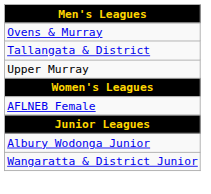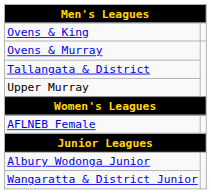+ row: Ovens & King
